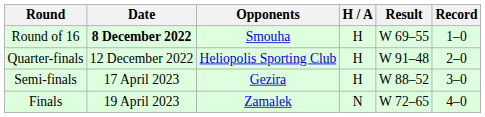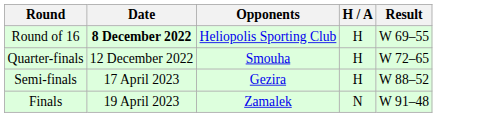- column: Record | 1–0 | 2–0 | 3–0 | 4–0
Round of 16 | Opponents: Smouha -> Heliopolis Sporting Club
Quarter-finals | Opponents: Heliopolis Sporting Club -> Smouha
Quarter-finals | Result: W 91–48 -> W 72–65
Finals | Result: W 72–65 -> W 91–48
